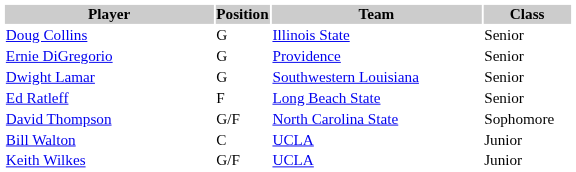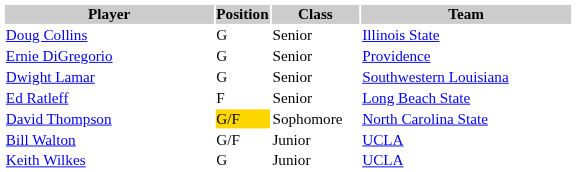columns swapped: Class <-> Team
David Thompson | Position: no background -> gold background
Bill Walton | Position: C -> G/F
Keith Wilkes | Position: G/F -> G
